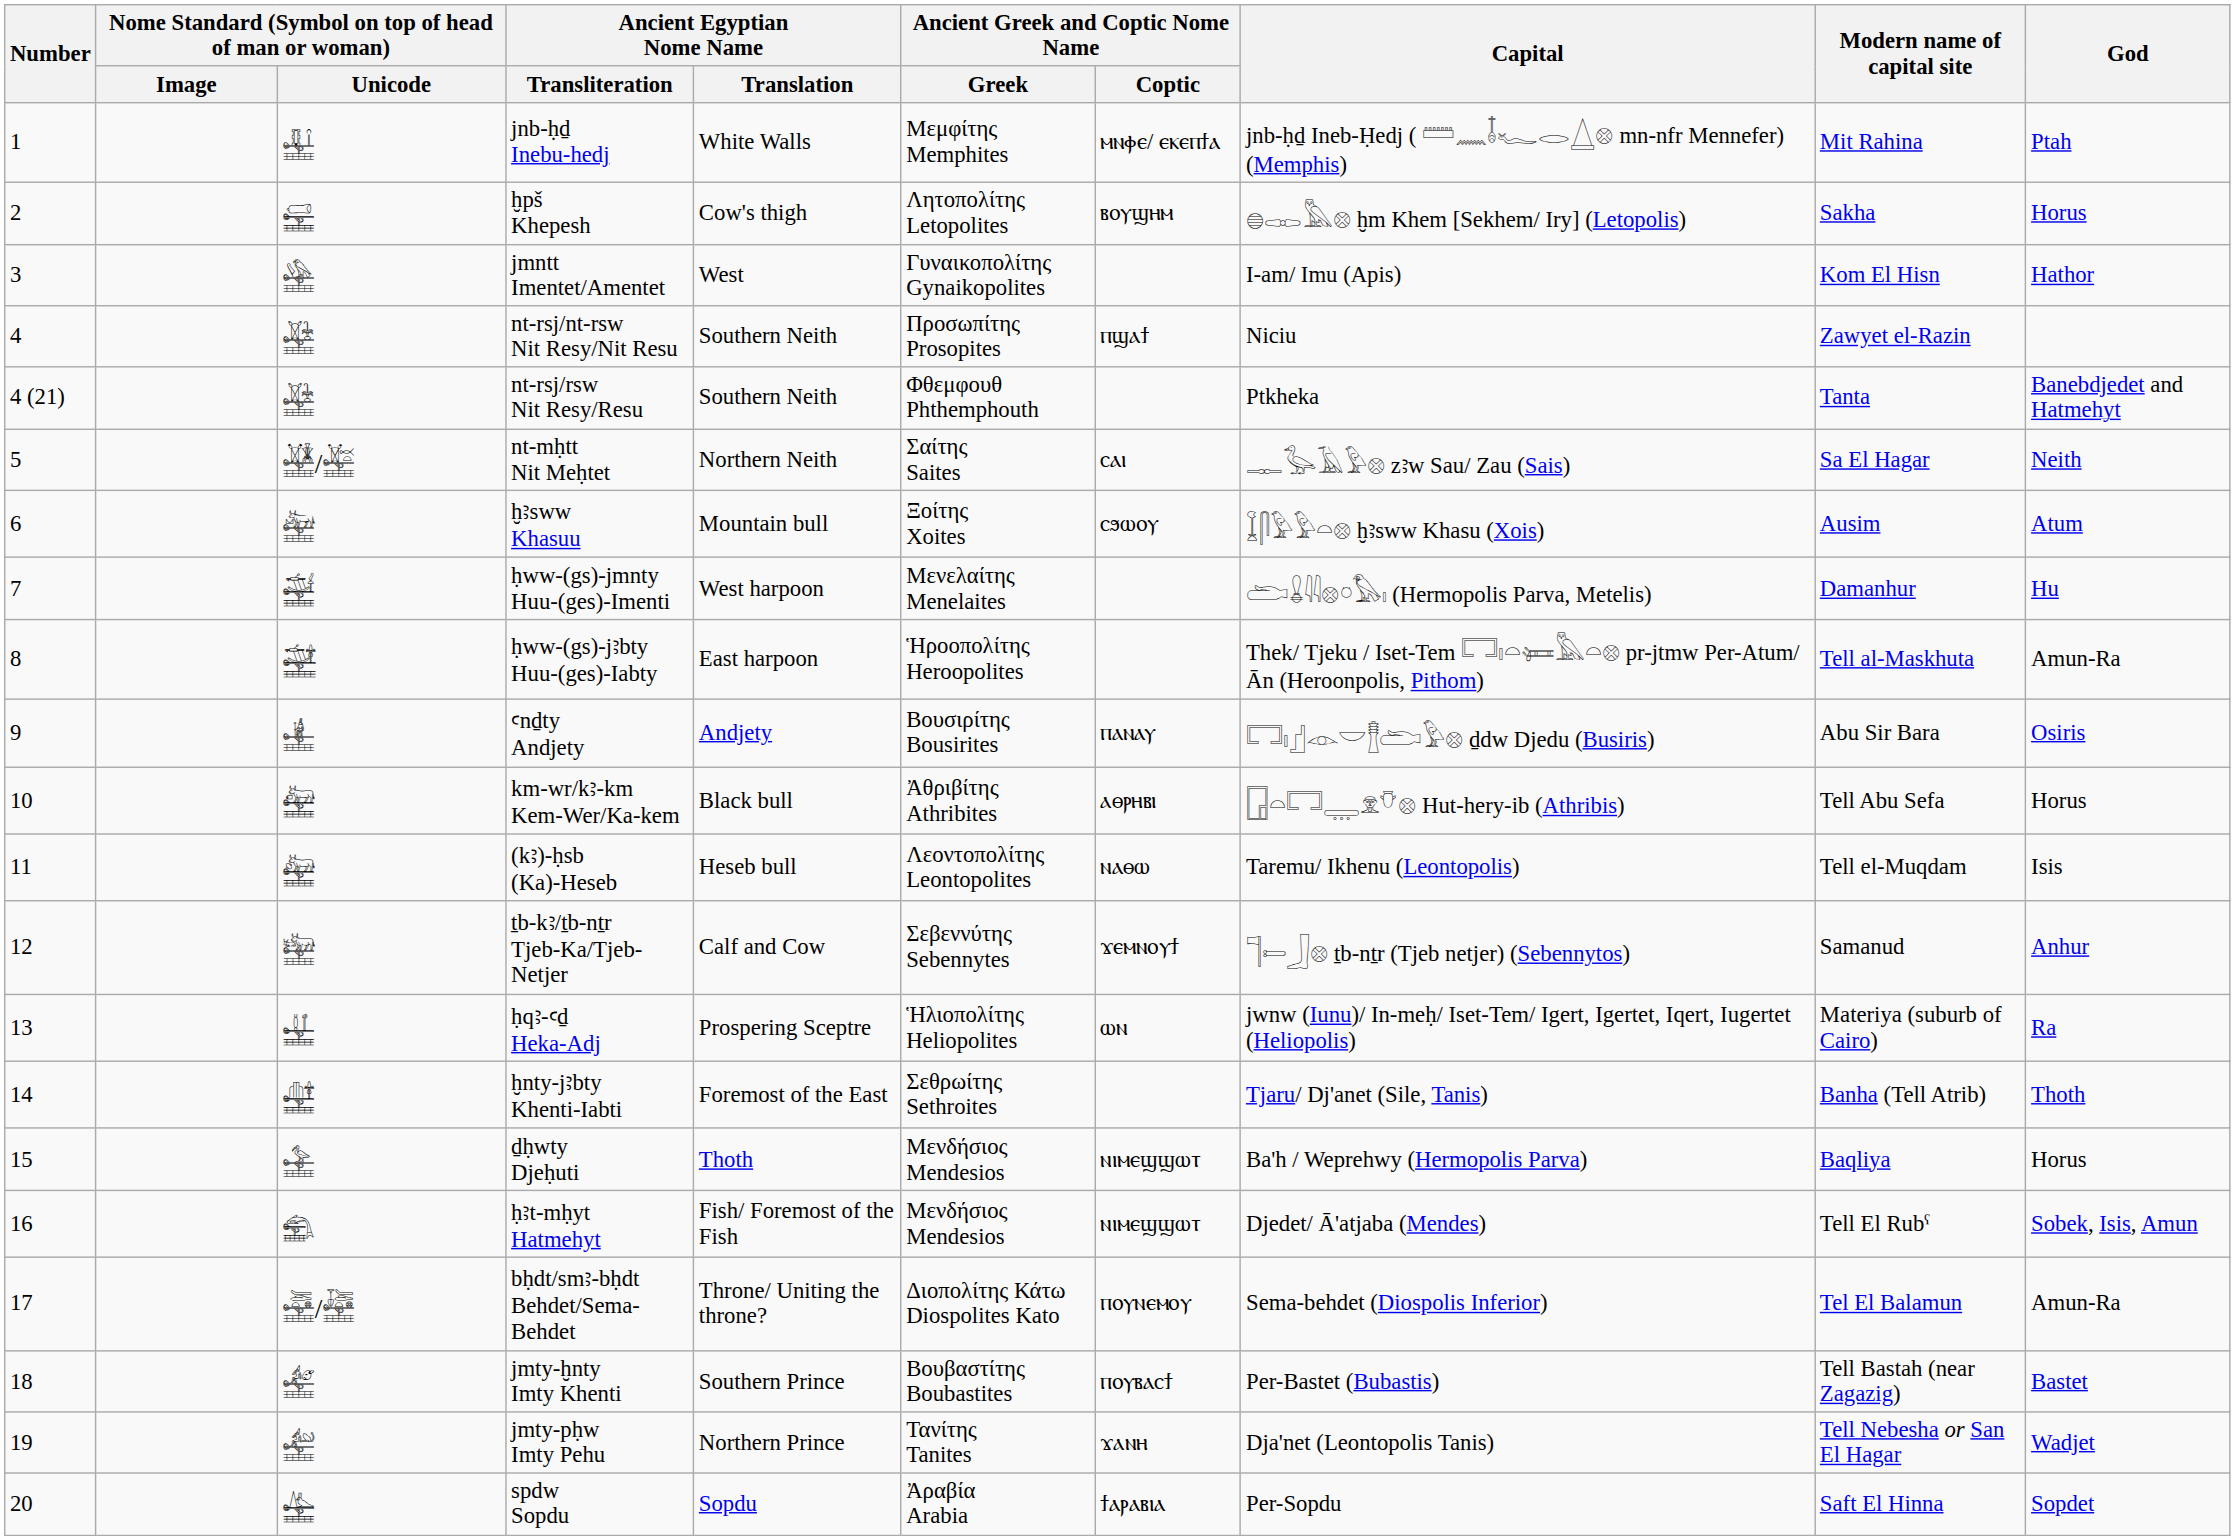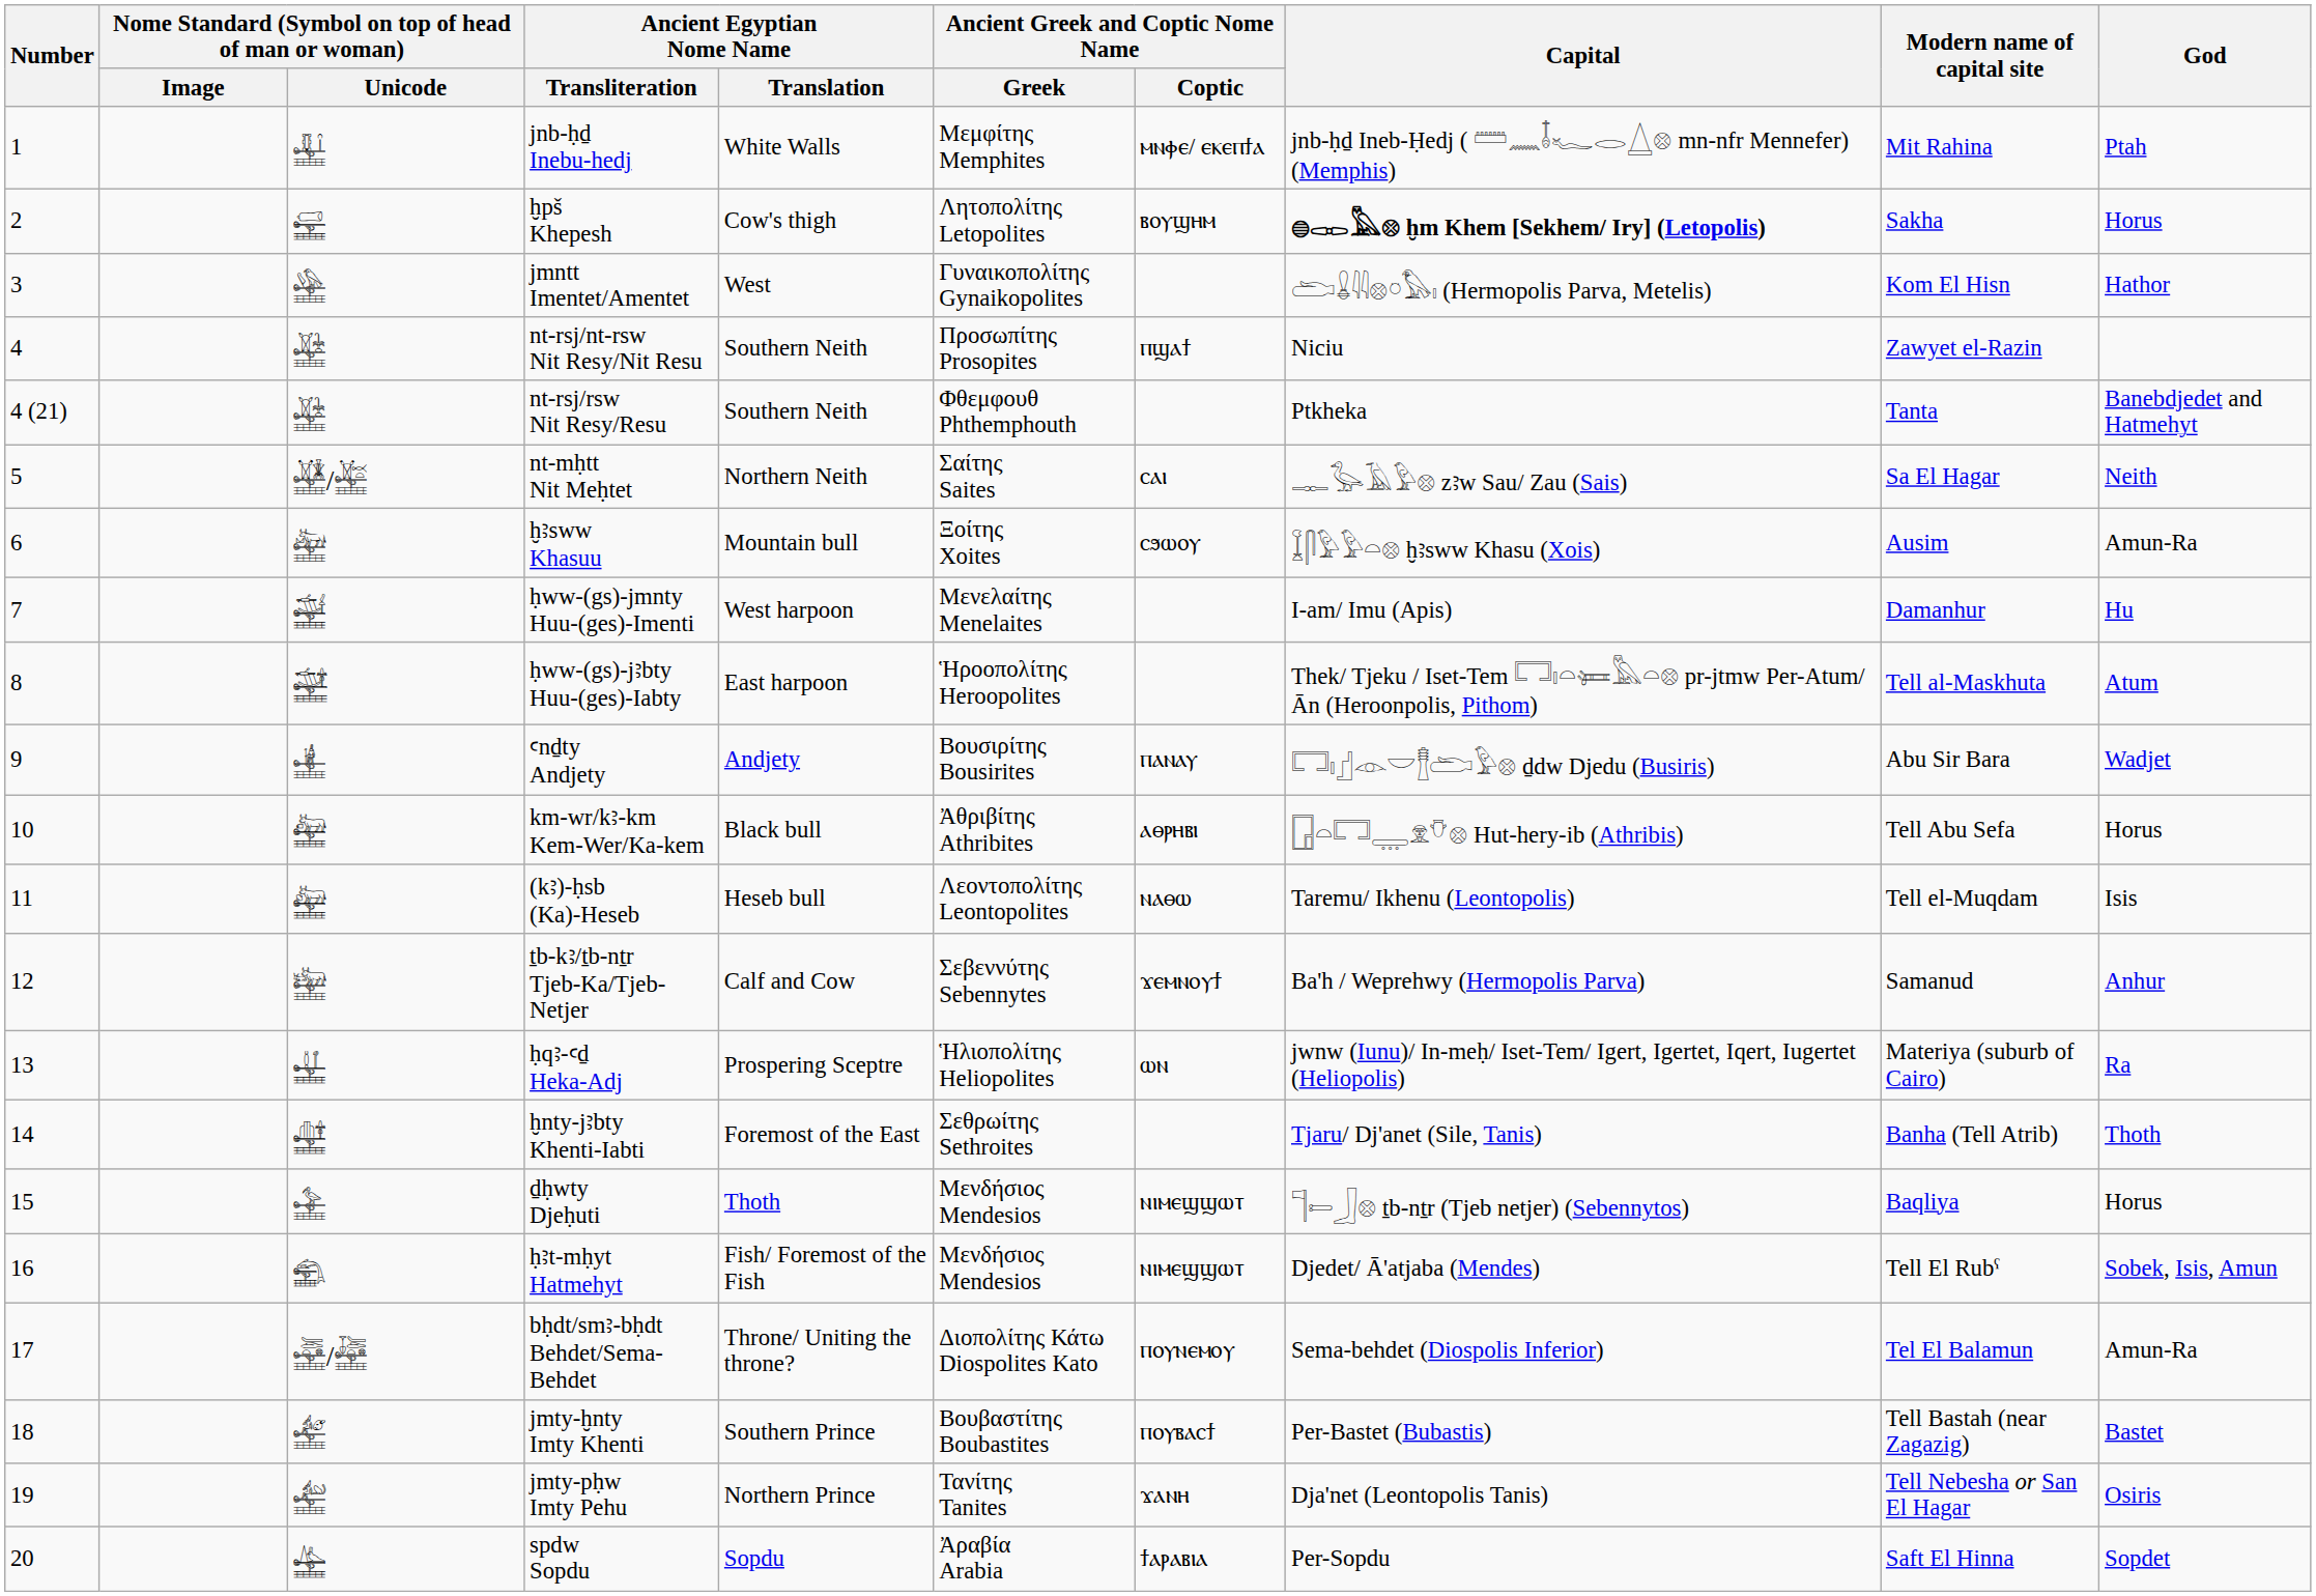ḫpš Khepesh | Capital: normal -> bold
jmntt Imentet/Amentet | Capital: I-am/ Imu (Apis) -> 𓂧𓏇𓇌𓊖𓏌𓅃𓏤 (Hermopolis Parva, Metelis)
ḫꜣsww Khasuu | God: Atum -> Amun-Ra
ḥww-(gs)-jmnty Huu-(ges)-Imenti | Capital: 𓂧𓏇𓇌𓊖𓏌𓅃𓏤 (Hermopolis Parva, Metelis) -> I-am/ Imu (Apis)
ḥww-(gs)-jꜣbty Huu-(ges)-Iabty | God: Amun-Ra -> Atum
ꜥnḏty Andjety | God: Osiris -> Wadjet
ṯb-kꜣ/ṯb-nṯr Tjeb-Ka/Tjeb-Netjer | Capital: 𓊹𓍿𓃀𓊖 ṯb-nṯr (Tjeb netjer) (Sebennytos) -> Ba'h / Weprehwy (Hermopolis Parva)
ḏḥwty Djeḥuti | Capital: Ba'h / Weprehwy (Hermopolis Parva) -> 𓊹𓍿𓃀𓊖 ṯb-nṯr (Tjeb netjer) (Sebennytos)
jmty-pḥw Imty Pehu | God: Wadjet -> Osiris
